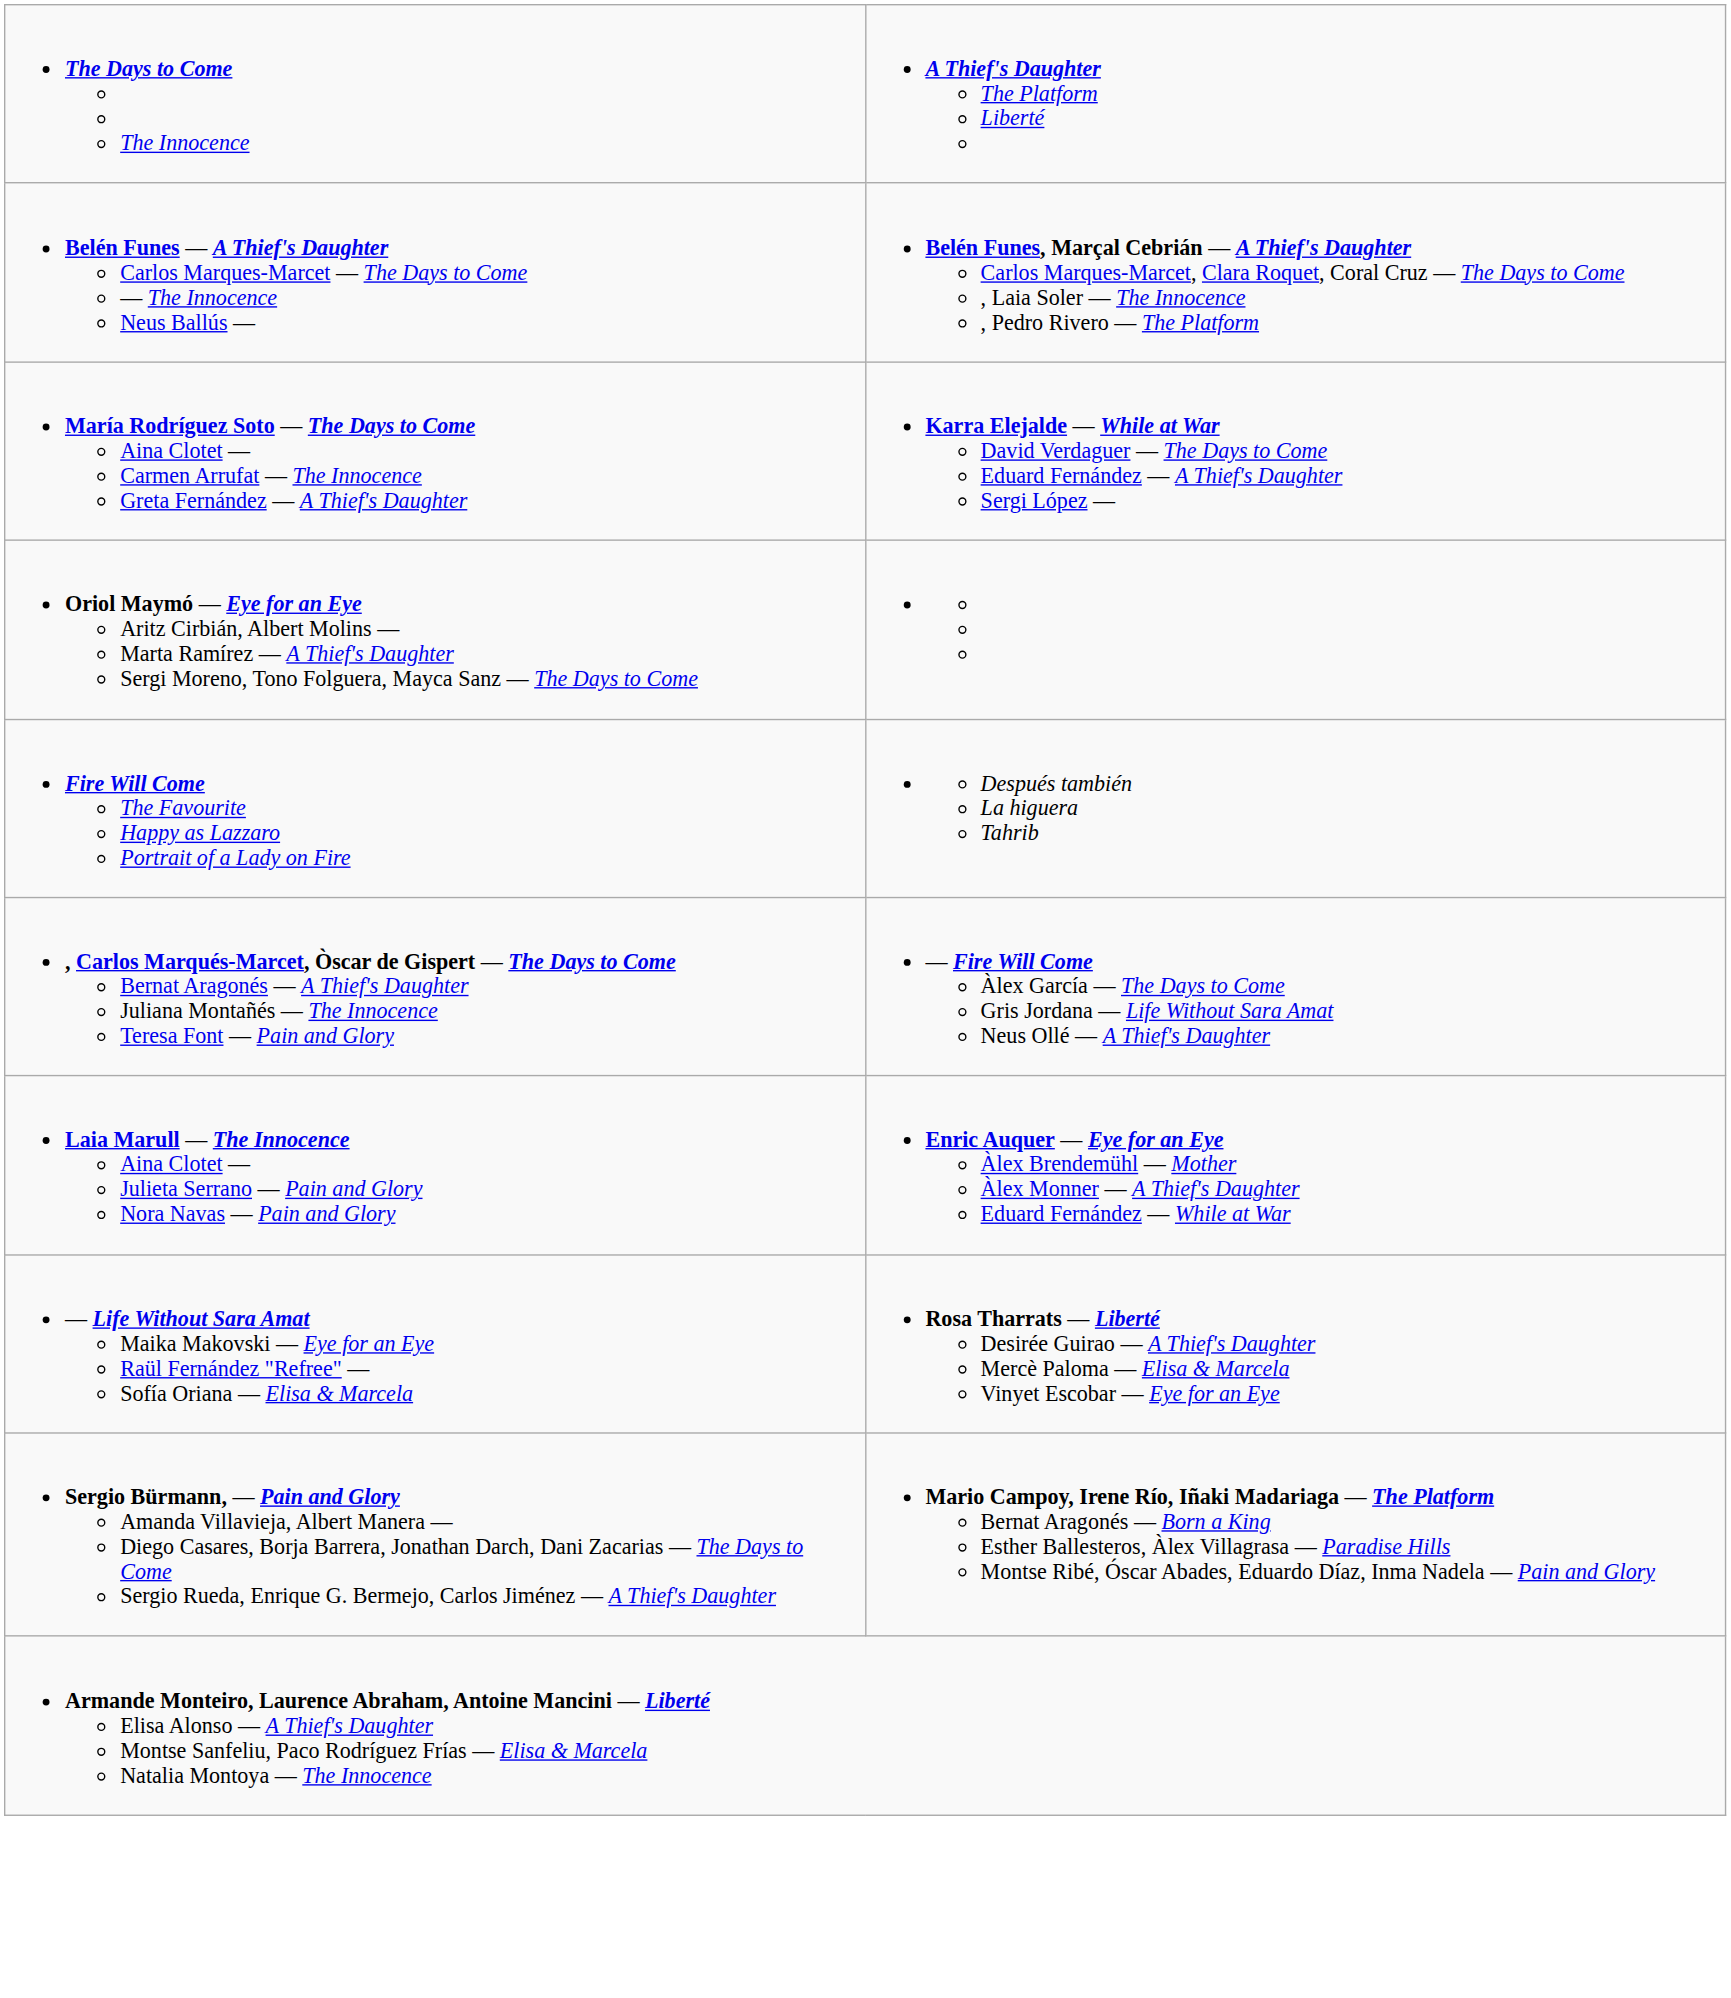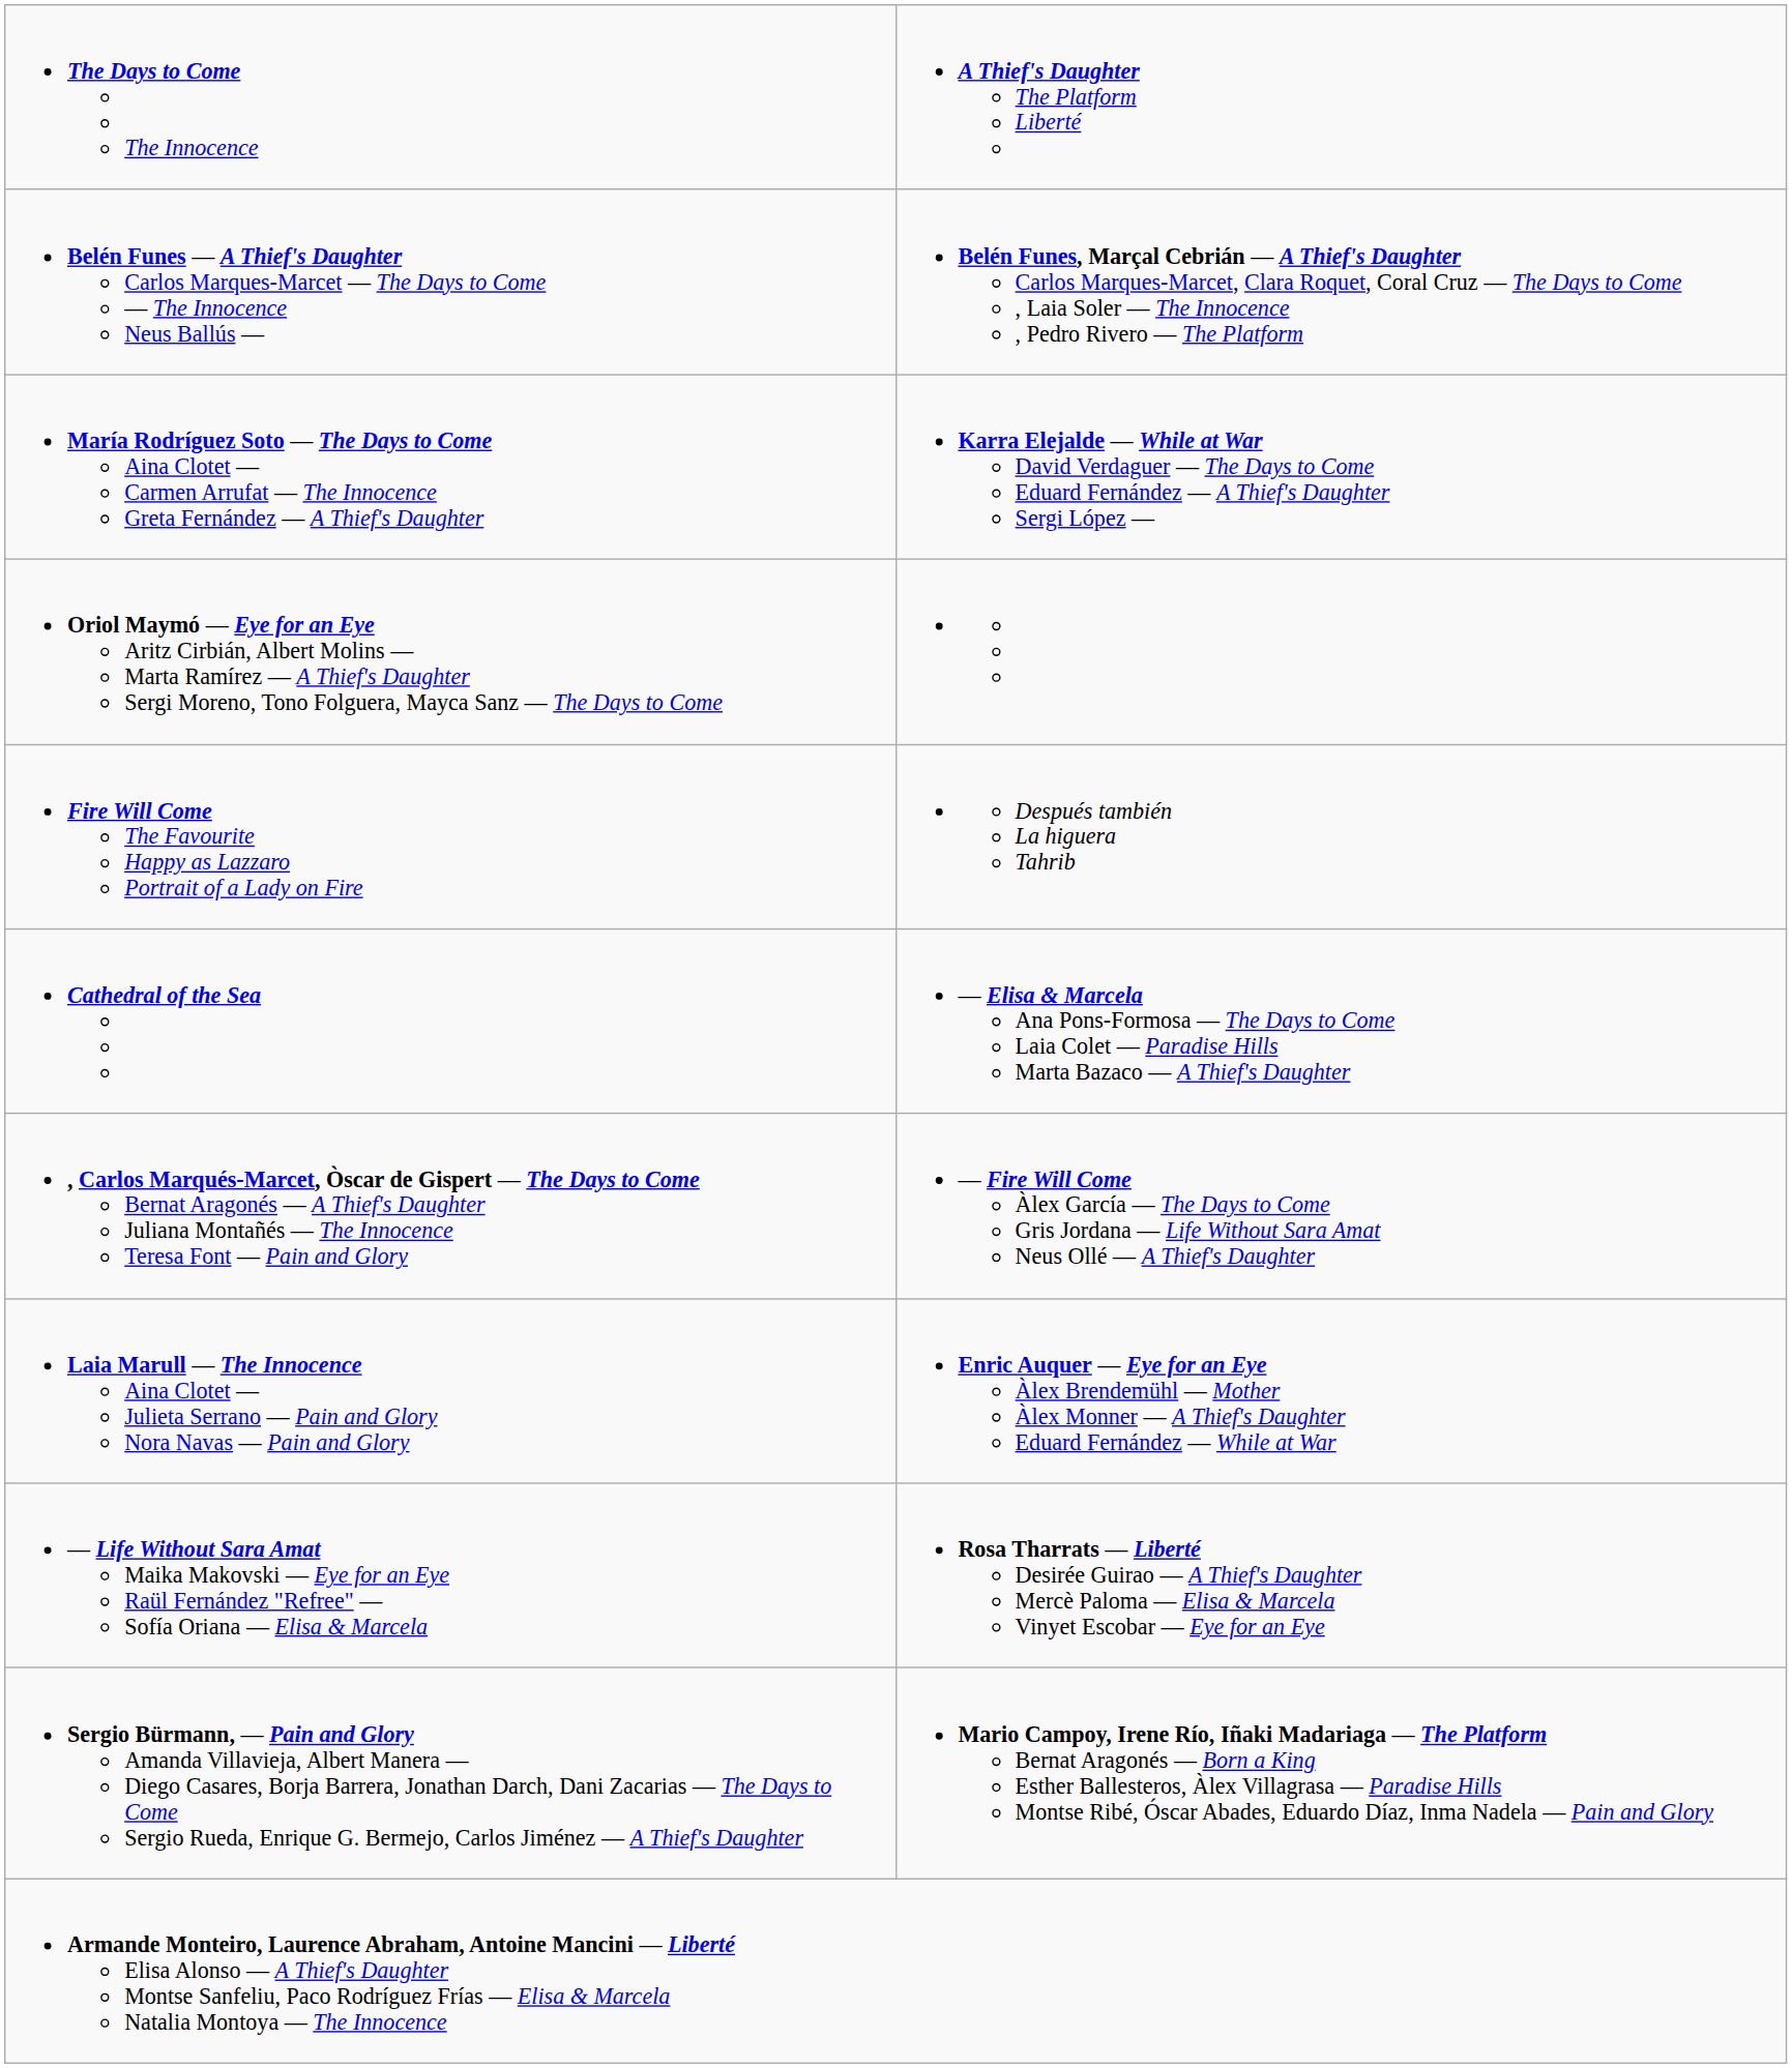+ row: Cathedral of the Sea | — Elisa & Marcela Ana Pons-Formosa — The Days to Come Laia Colet — Paradise Hills Marta Bazaco — A Thief's Daughter
